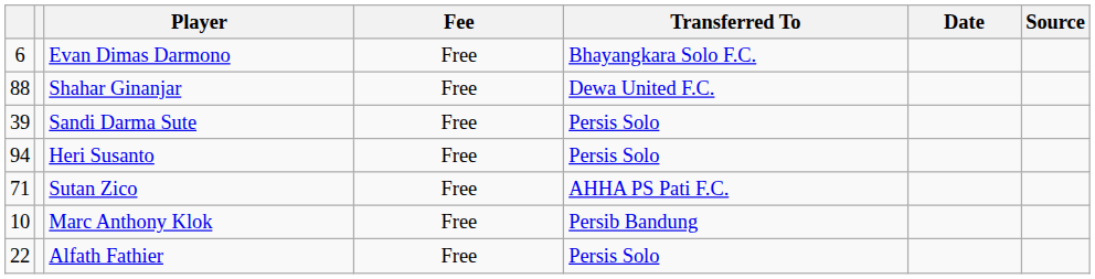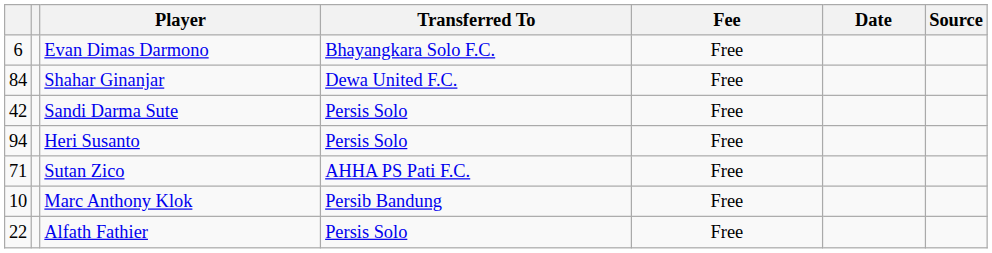columns swapped: Transferred To <-> Fee
Shahar Ginanjar | column 1: 88 -> 84
Sandi Darma Sute | column 1: 39 -> 42
